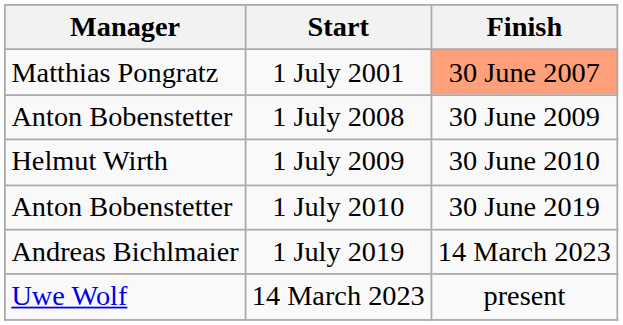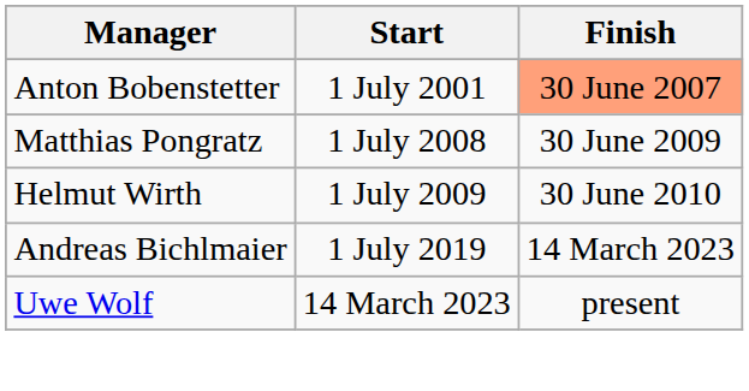1 July 2001 | Manager: Matthias Pongratz -> Anton Bobenstetter
1 July 2008 | Manager: Anton Bobenstetter -> Matthias Pongratz
- row: Anton Bobenstetter | 1 July 2010 | 30 June 2019
